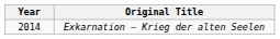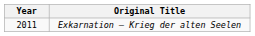Exkarnation – Krieg der alten Seelen | Year: 2014 -> 2011
